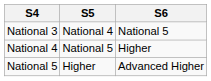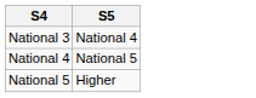- column: S6 | National 5 | Higher | Advanced Higher
